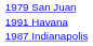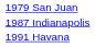rows swapped: 1987 Indianapolis <-> 1991 Havana
